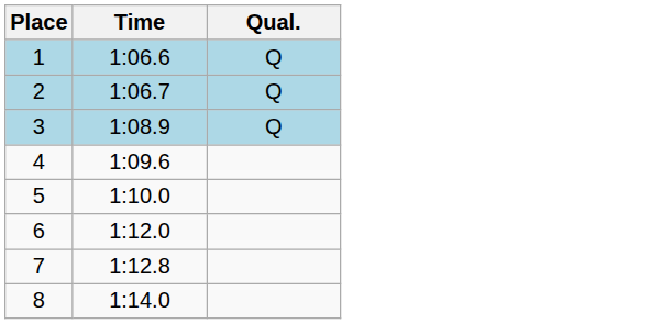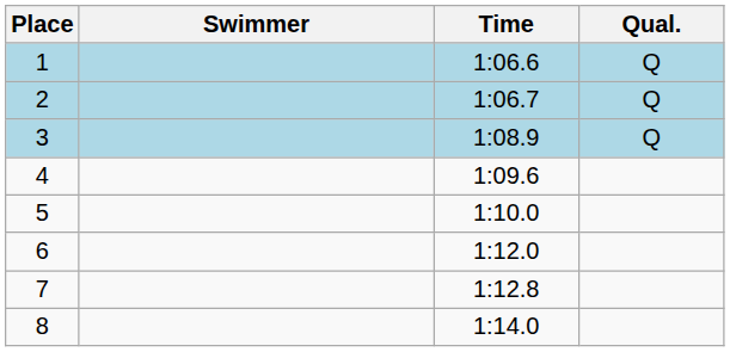+ column: Swimmer
